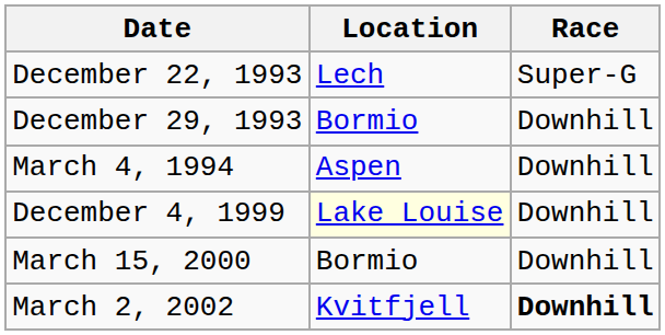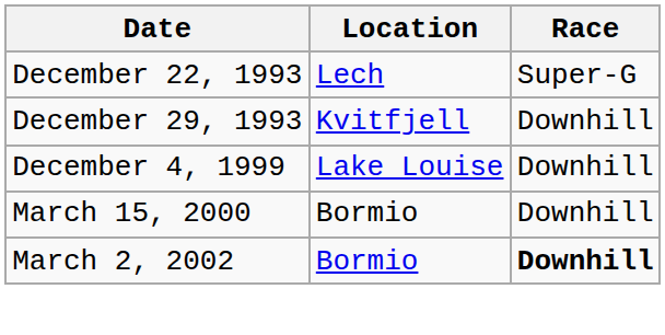December 29, 1993 | Location: Bormio -> Kvitfjell
- row: March 4, 1994 | Aspen | Downhill
December 4, 1999 | Location: lightyellow background -> no background
March 2, 2002 | Location: Kvitfjell -> Bormio
